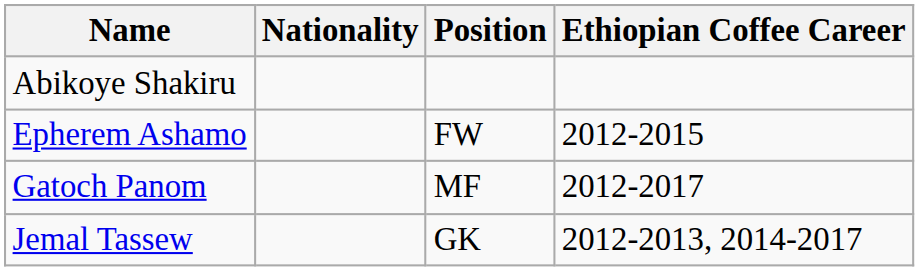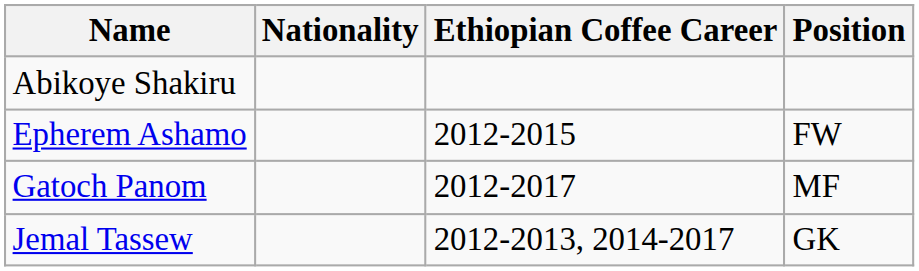columns swapped: Position <-> Ethiopian Coffee Career
